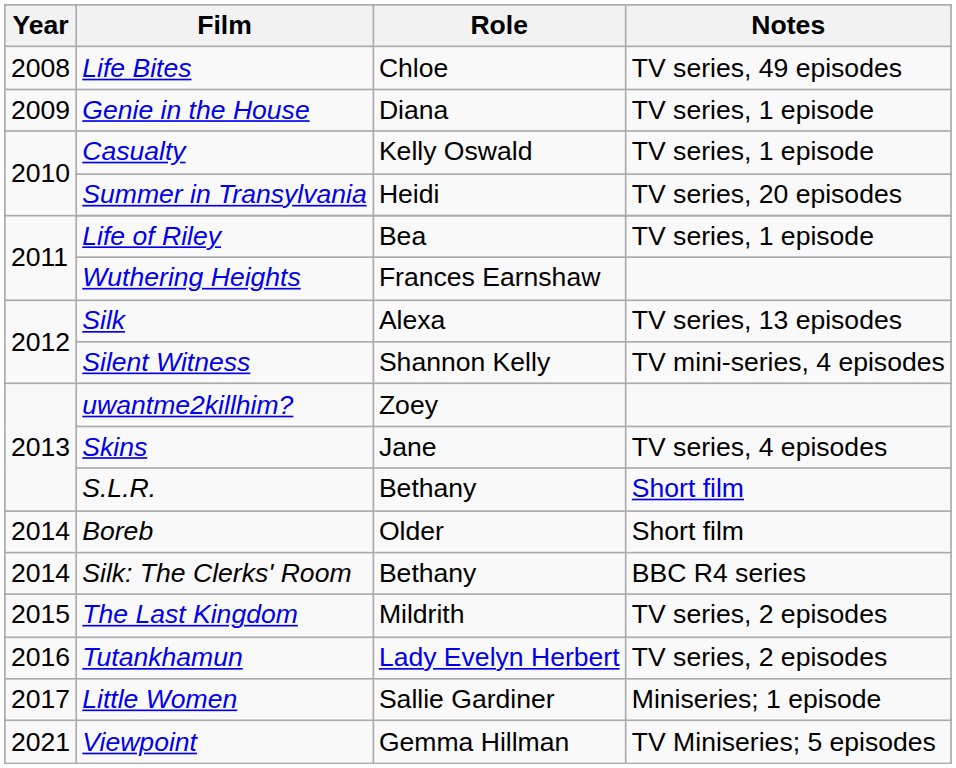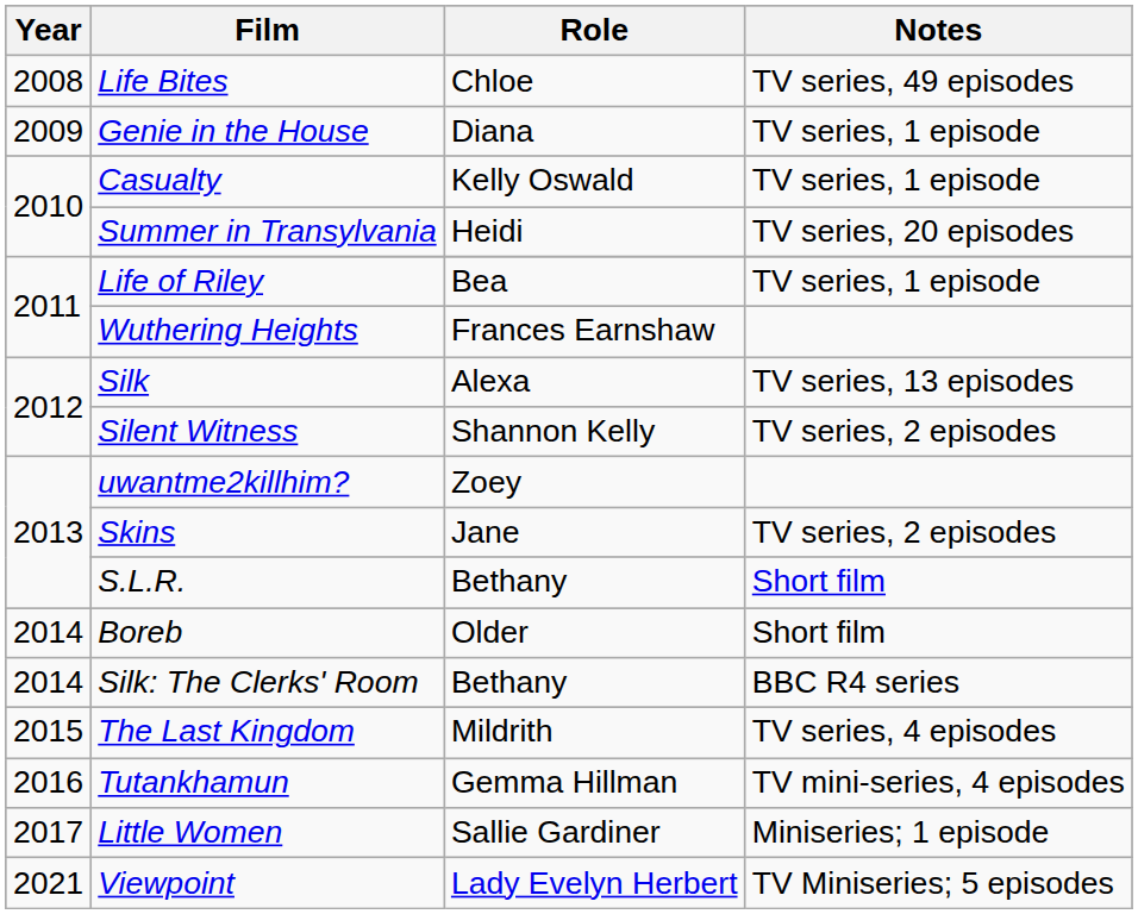Silent Witness | Notes: TV mini-series, 4 episodes -> TV series, 2 episodes
Skins | Notes: TV series, 4 episodes -> TV series, 2 episodes
The Last Kingdom | Notes: TV series, 2 episodes -> TV series, 4 episodes
Tutankhamun | Role: Lady Evelyn Herbert -> Gemma Hillman
Tutankhamun | Notes: TV series, 2 episodes -> TV mini-series, 4 episodes
Viewpoint | Role: Gemma Hillman -> Lady Evelyn Herbert
